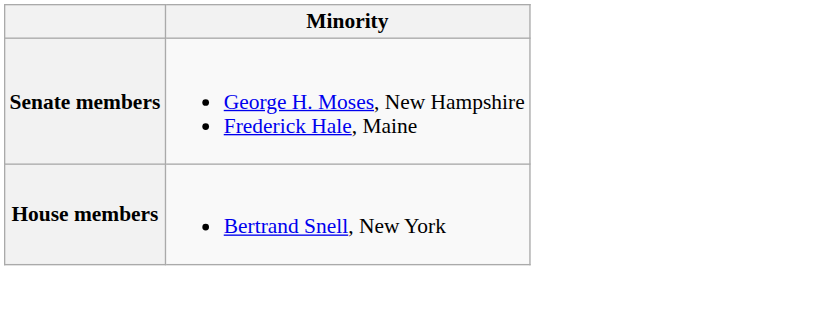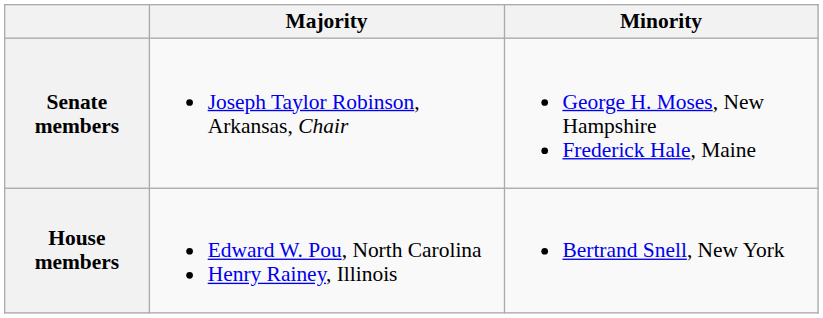+ column: Majority | Joseph Taylor Robinson, Arkansas, Chair | Edward W. Pou, North Carolina Henry Rainey, Illinois
